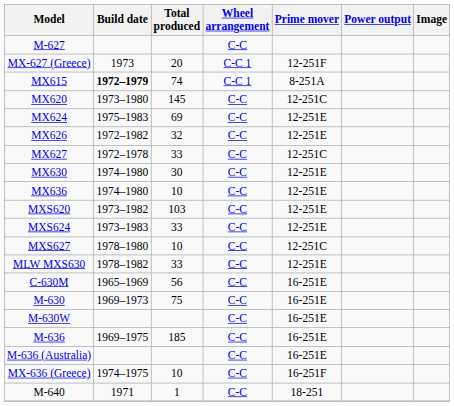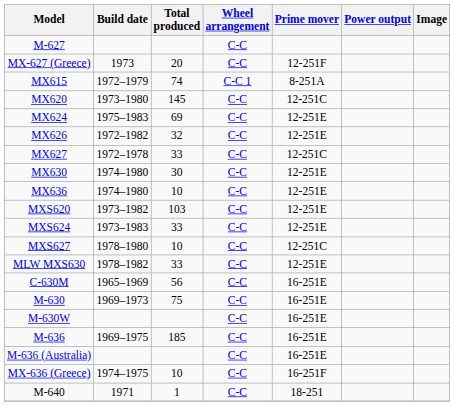MX-627 (Greece) | Wheel arrangement: C-C 1 -> C-C
MX615 | Build date: bold -> normal
